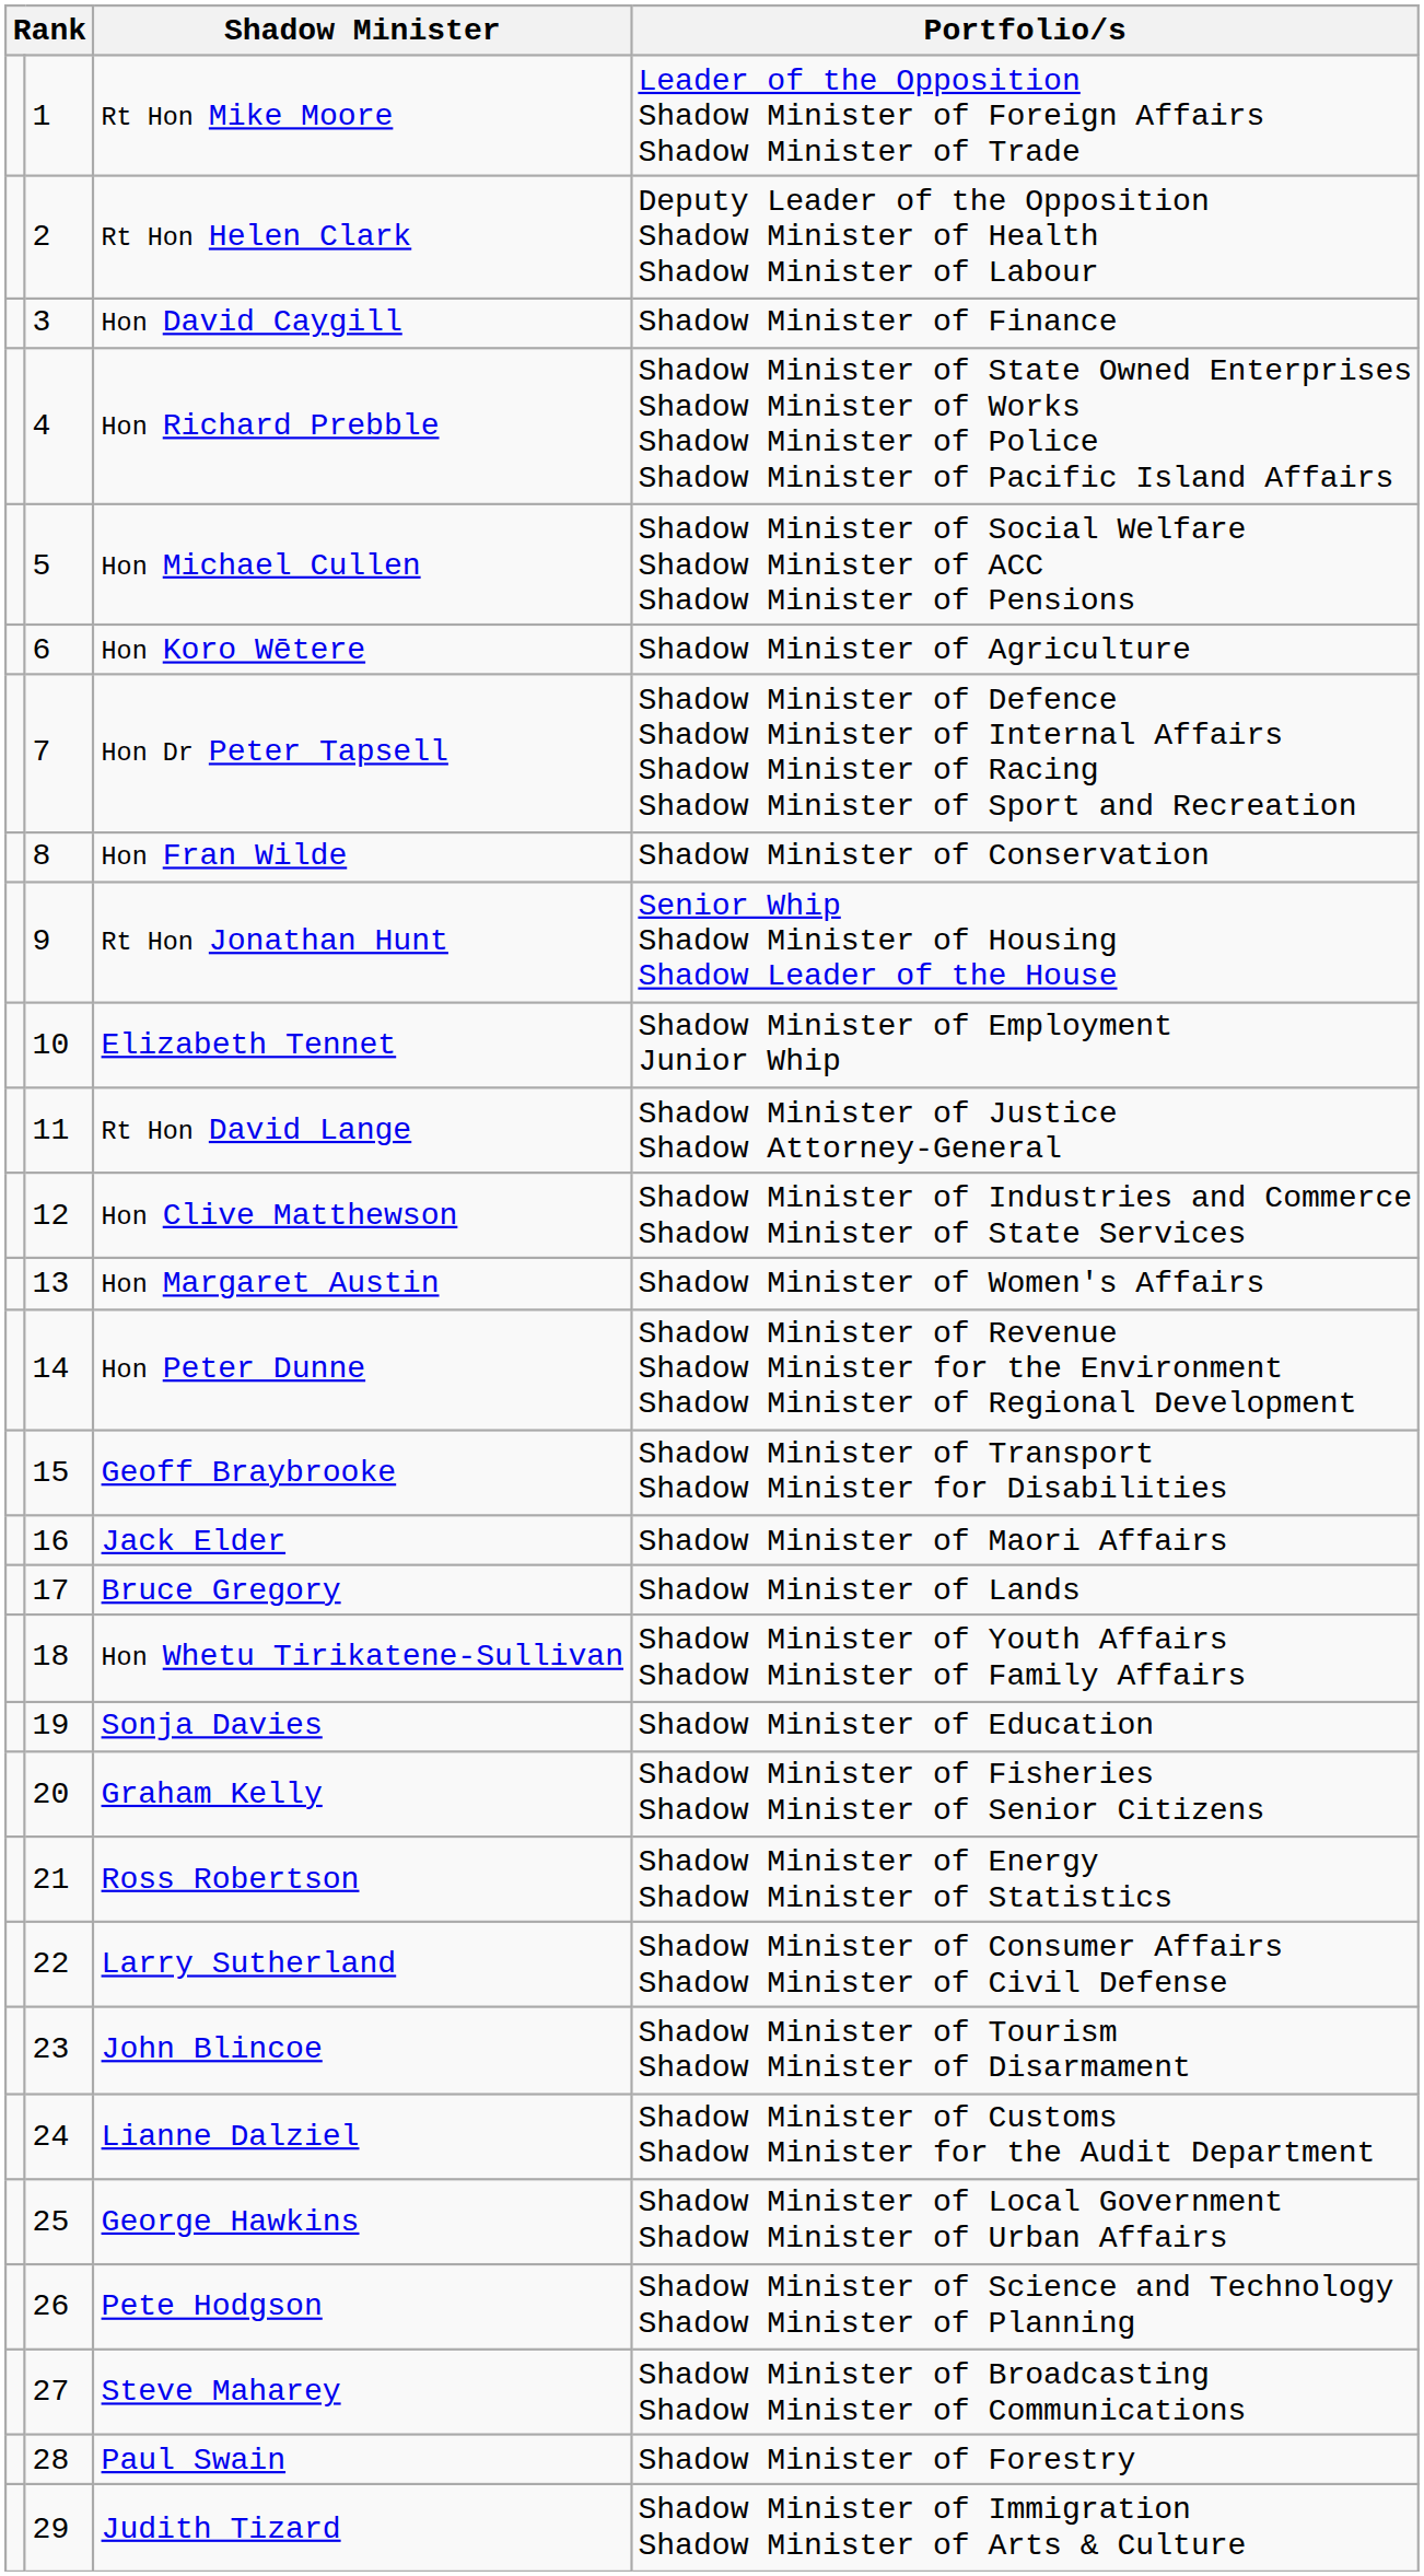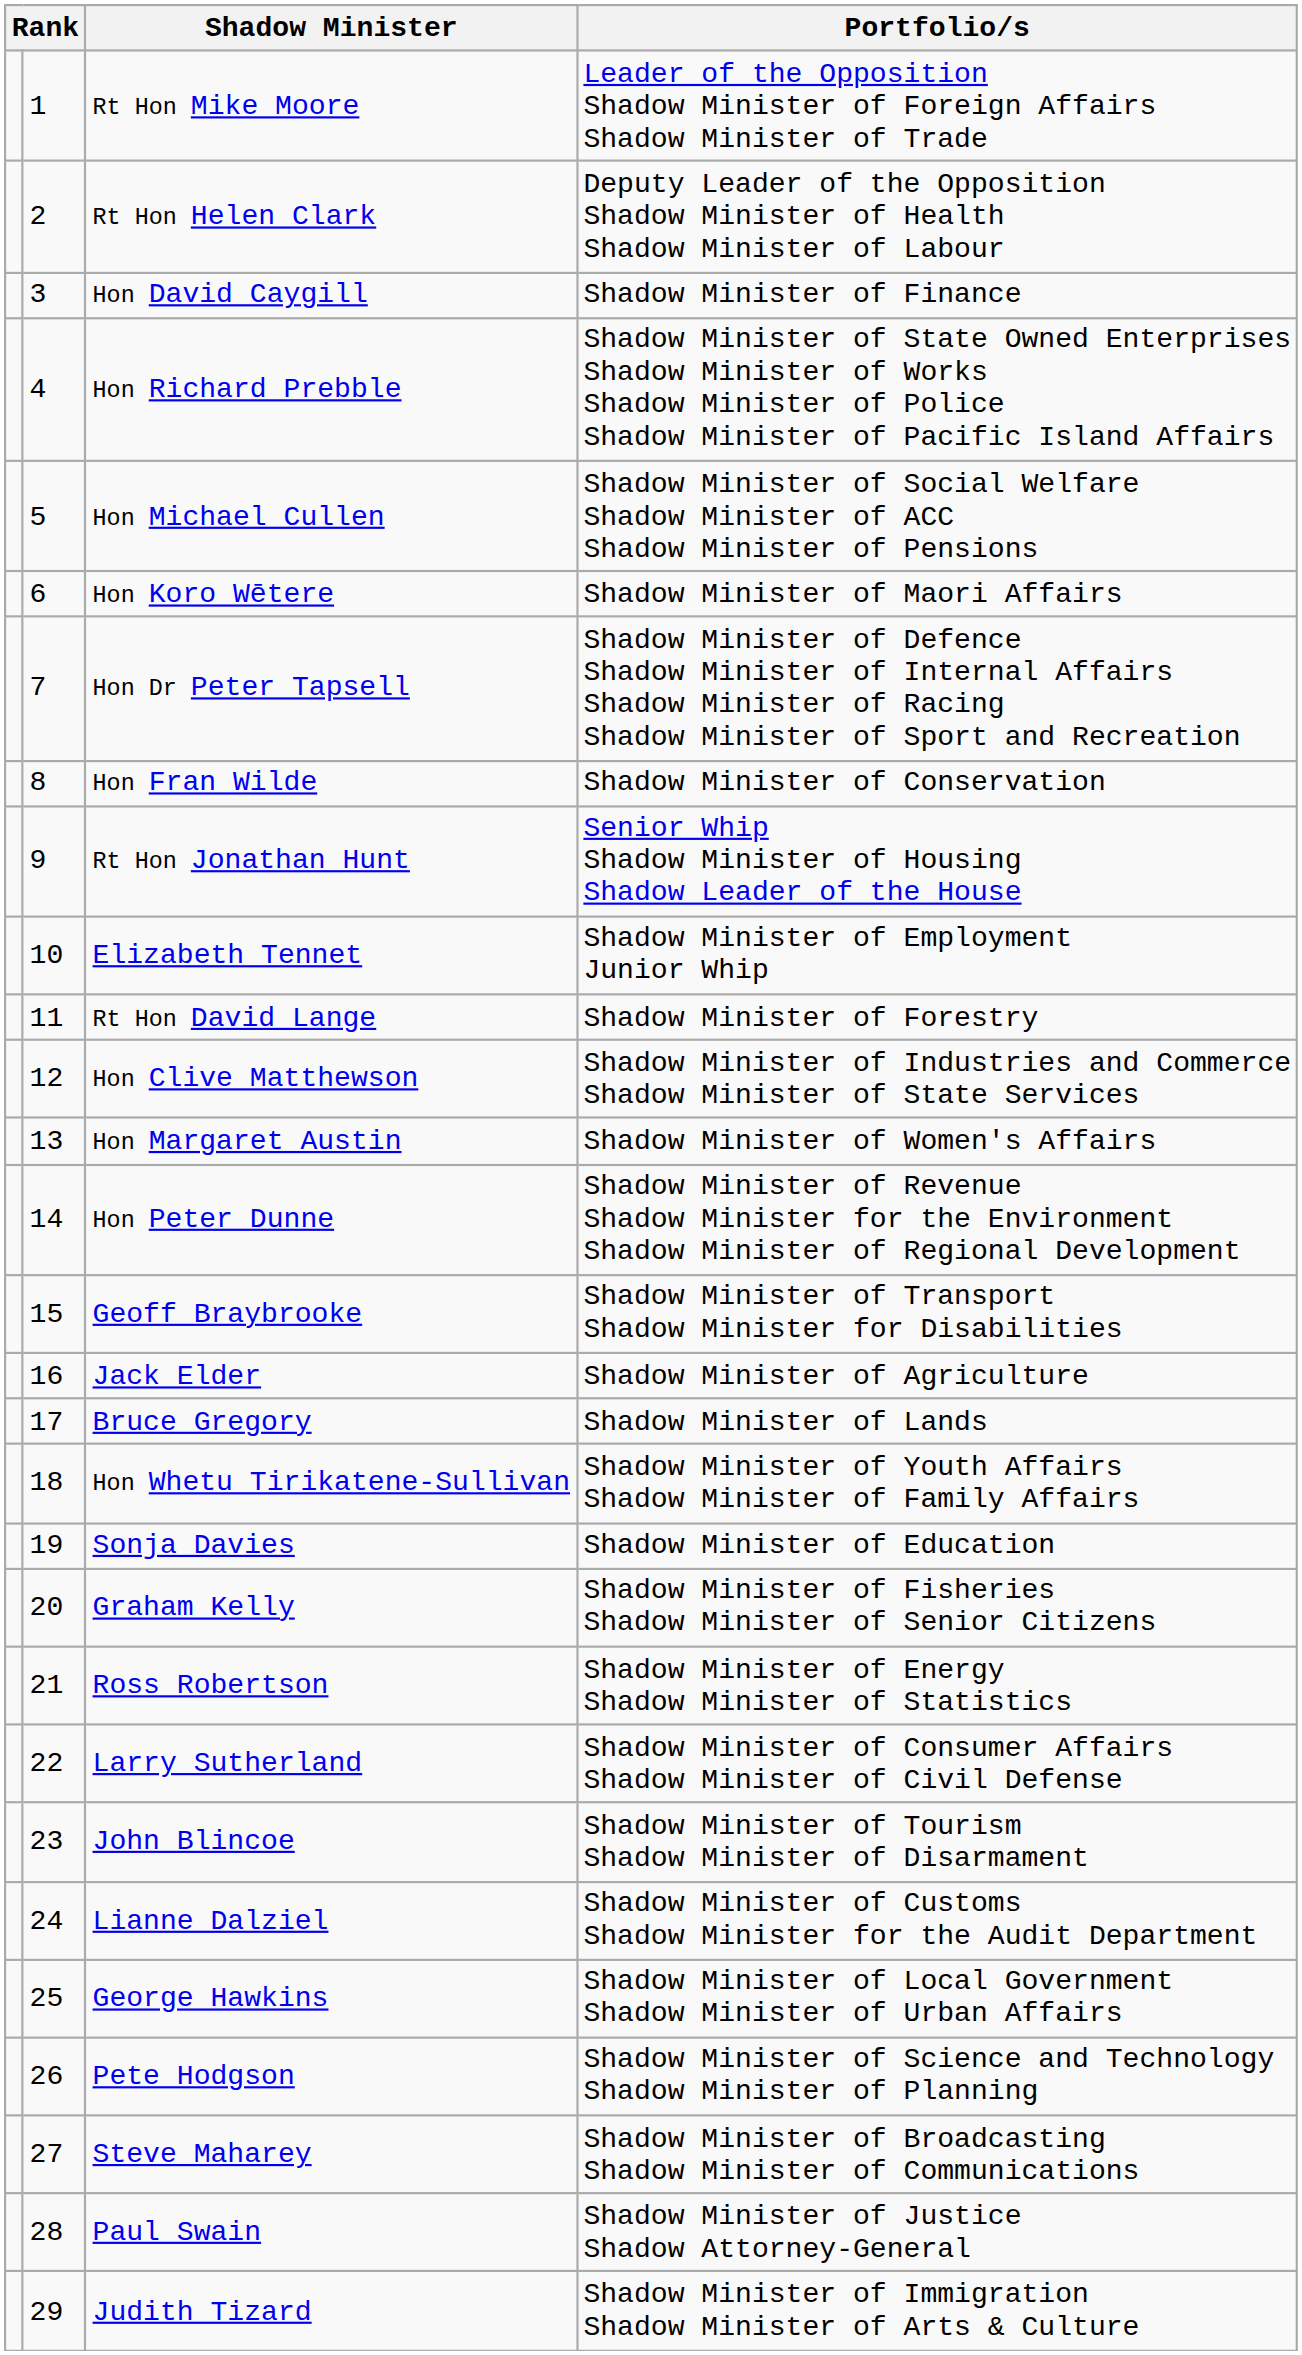Hon Koro Wētere | Portfolio/s: Shadow Minister of Agriculture -> Shadow Minister of Maori Affairs
Rt Hon David Lange | Portfolio/s: Shadow Minister of Justice Shadow Attorney-General -> Shadow Minister of Forestry
Jack Elder | Portfolio/s: Shadow Minister of Maori Affairs -> Shadow Minister of Agriculture
Paul Swain | Portfolio/s: Shadow Minister of Forestry -> Shadow Minister of Justice Shadow Attorney-General
